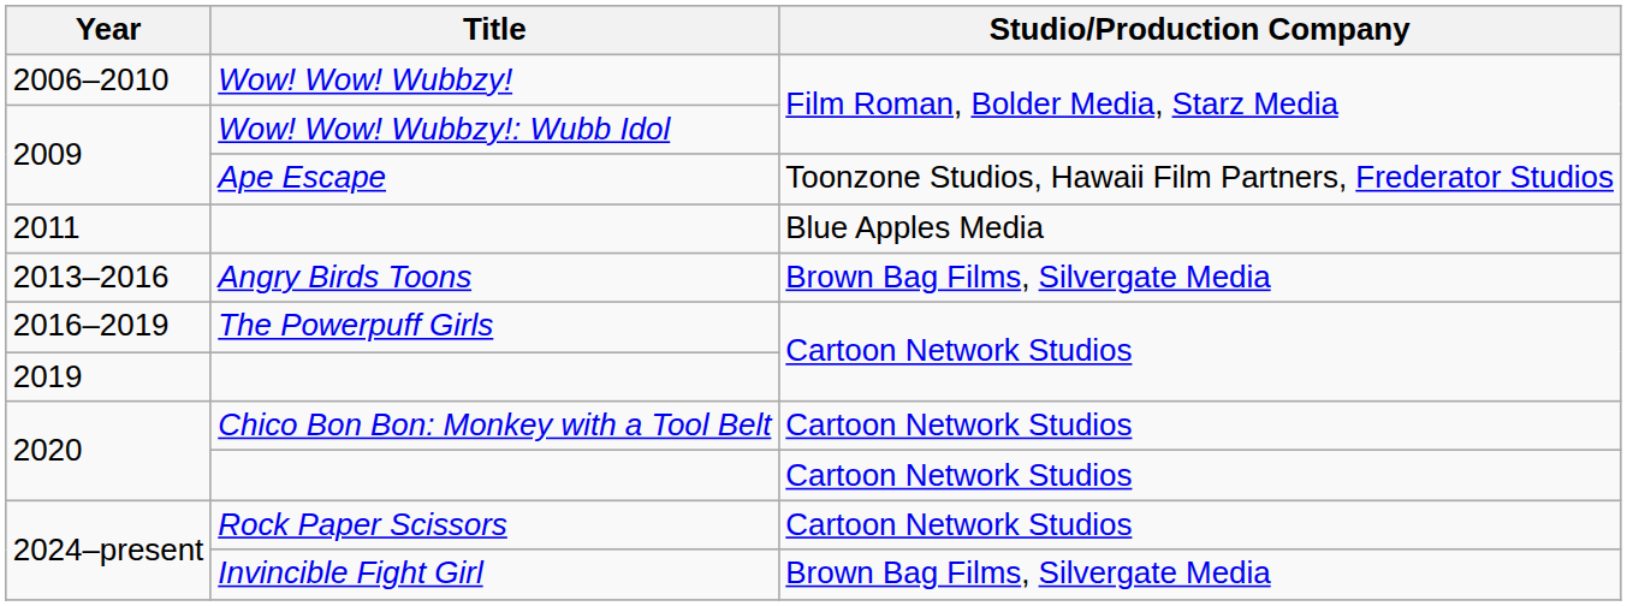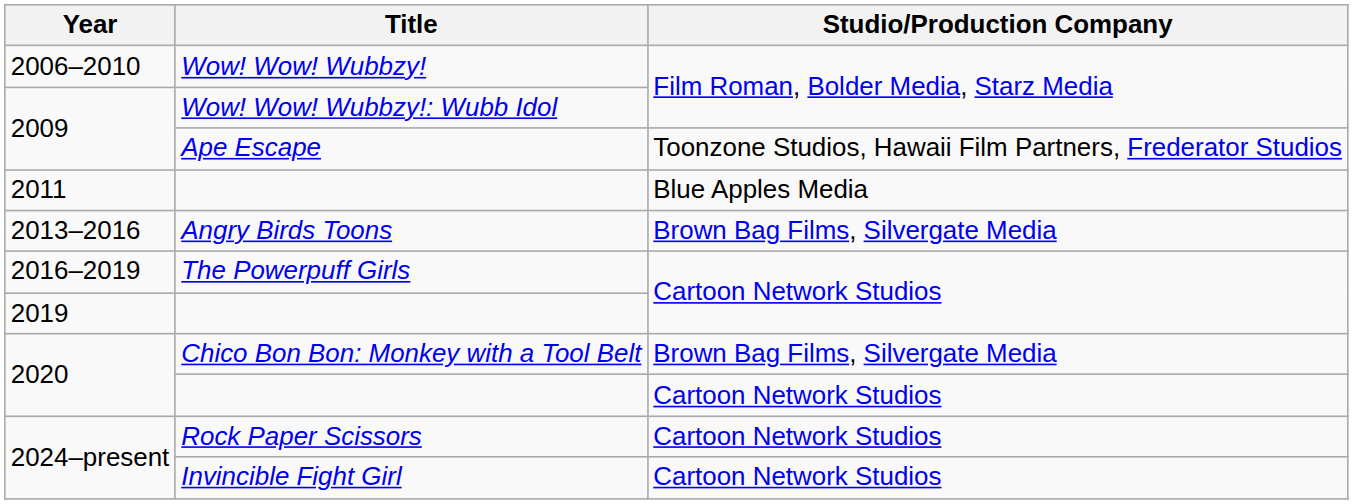Chico Bon Bon: Monkey with a Tool Belt | Studio/Production Company: Cartoon Network Studios -> Brown Bag Films, Silvergate Media
Invincible Fight Girl | Studio/Production Company: Brown Bag Films, Silvergate Media -> Cartoon Network Studios
